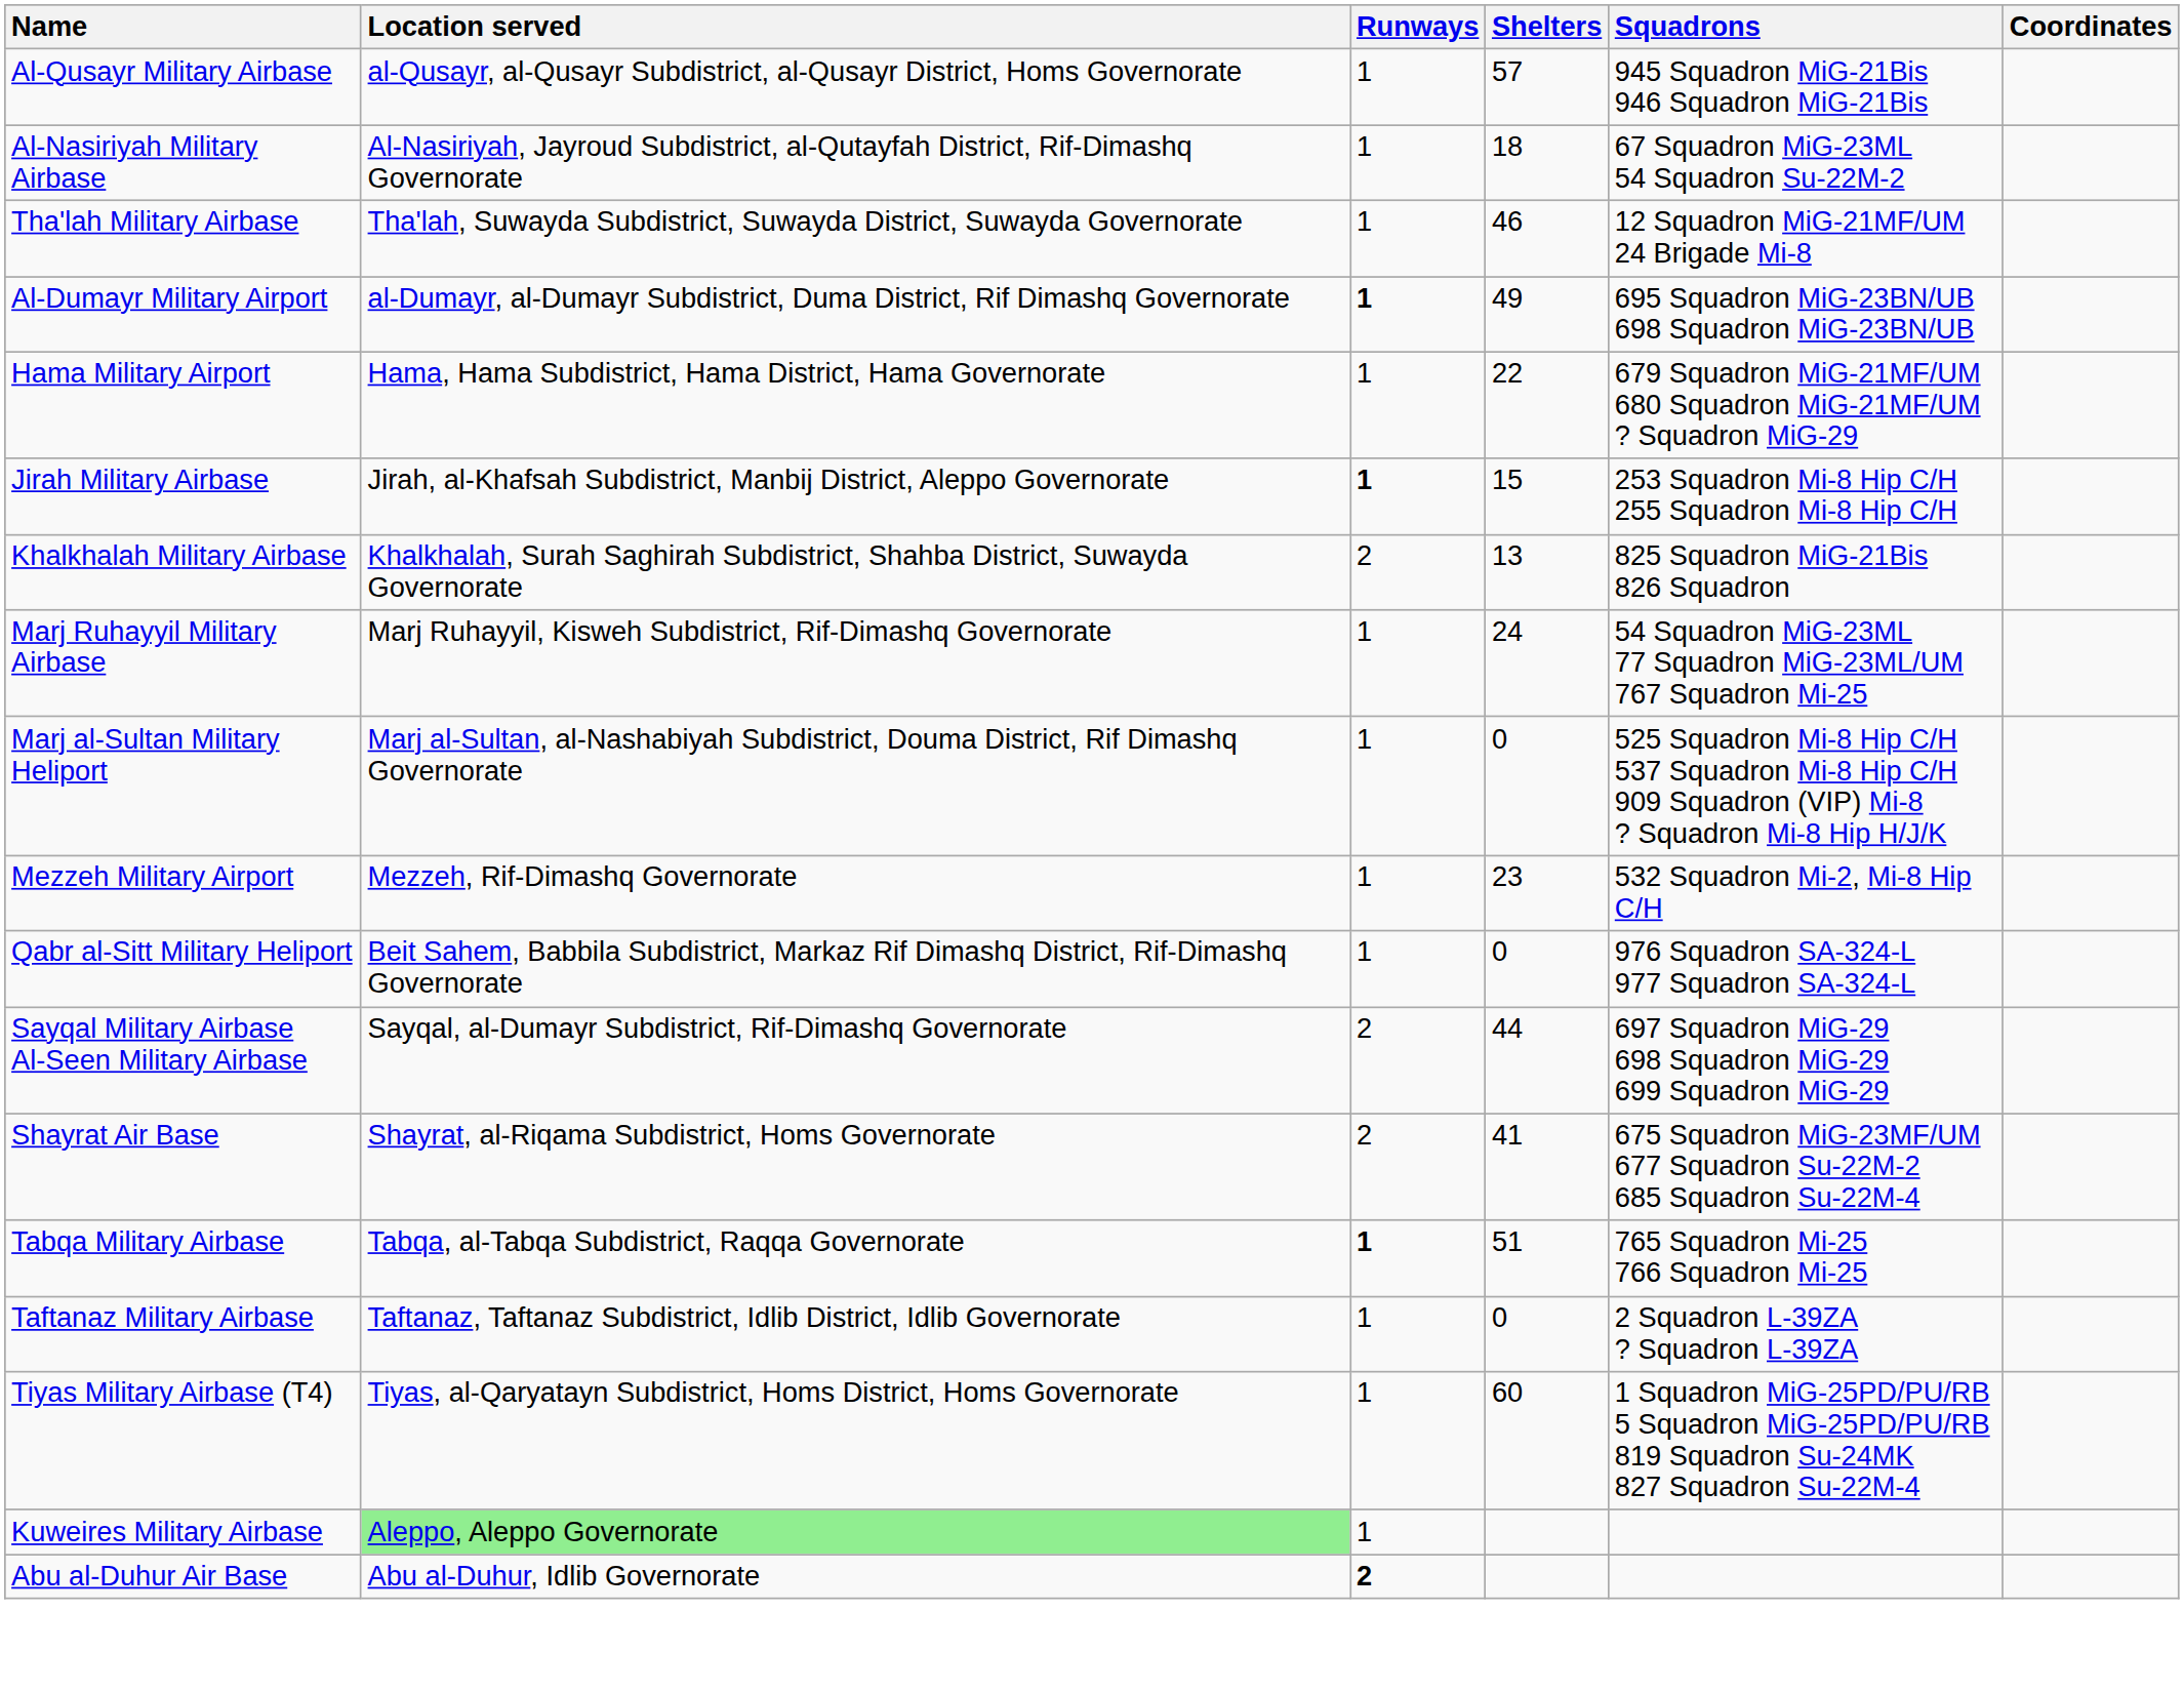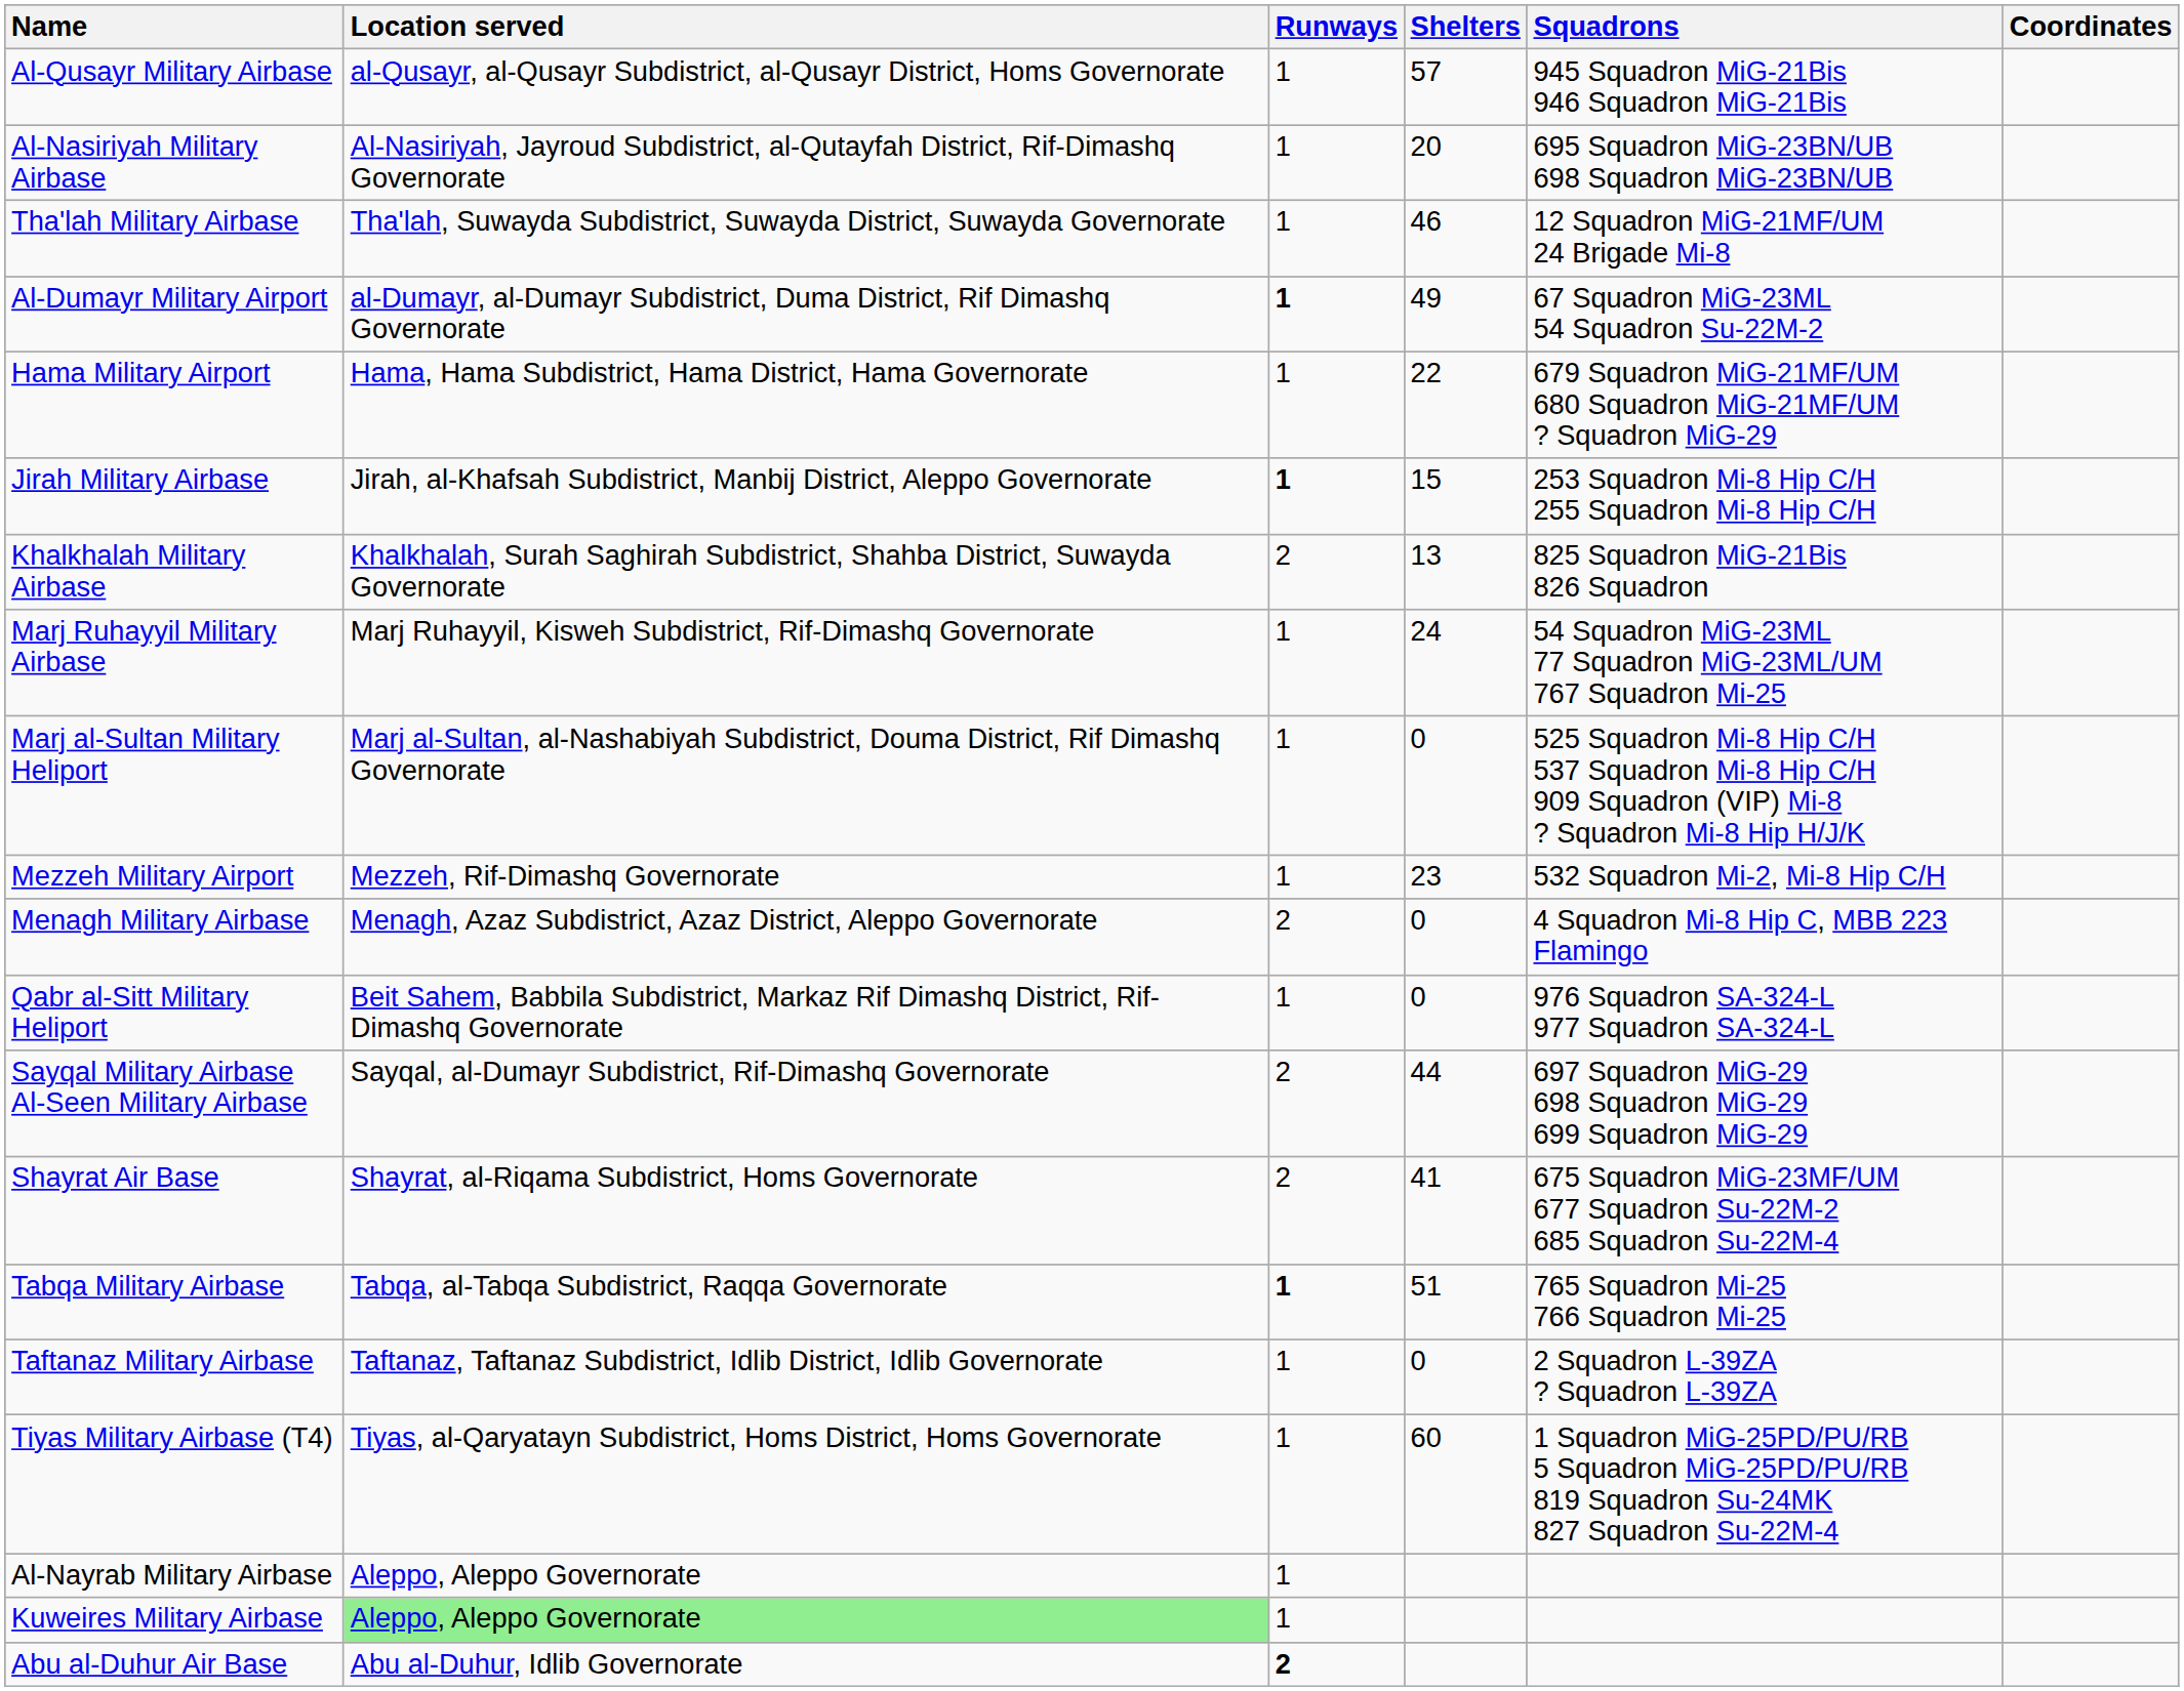Al-Nasiriyah Military Airbase | Shelters: 18 -> 20
Al-Nasiriyah Military Airbase | Squadrons: 67 Squadron MiG-23ML 54 Squadron Su-22M-2 -> 695 Squadron MiG-23BN/UB 698 Squadron MiG-23BN/UB
Al-Dumayr Military Airport | Squadrons: 695 Squadron MiG-23BN/UB 698 Squadron MiG-23BN/UB -> 67 Squadron MiG-23ML 54 Squadron Su-22M-2
+ row: Menagh Military Airbase | Menagh, Azaz Subdistrict, Azaz District, Aleppo Governorate | 2 | 0 | 4 Squadron Mi-8 Hip C, MBB 223 Flamingo
+ row: Al-Nayrab Military Airbase | Aleppo, Aleppo Governorate | 1
